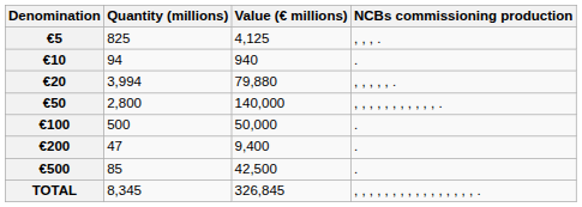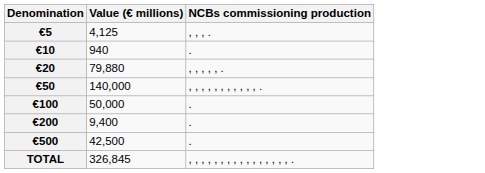- column: Quantity (millions) | 825 | 94 | 3,994 | 2,800 | 500 | 47 | 85 | 8,345
